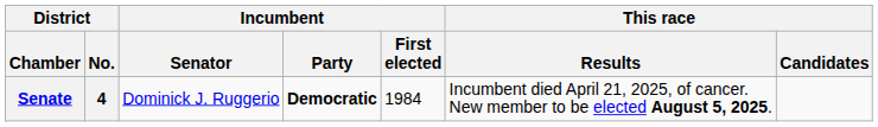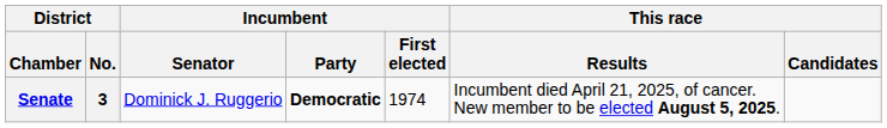Senate | District / No.: 4 -> 3
Senate | Incumbent / First elected: 1984 -> 1974
